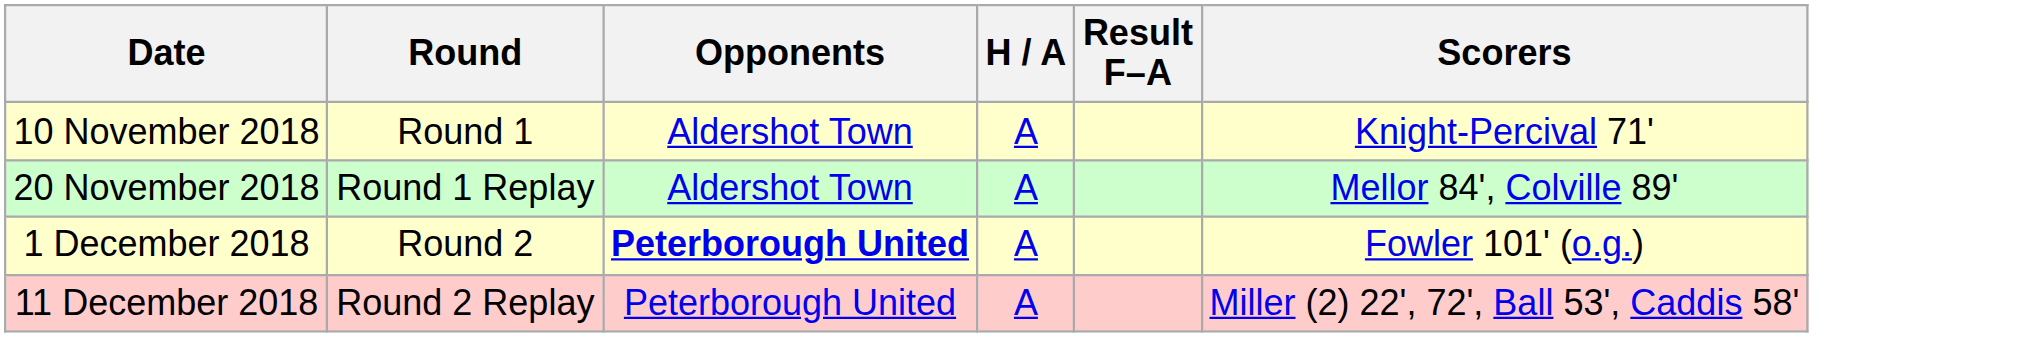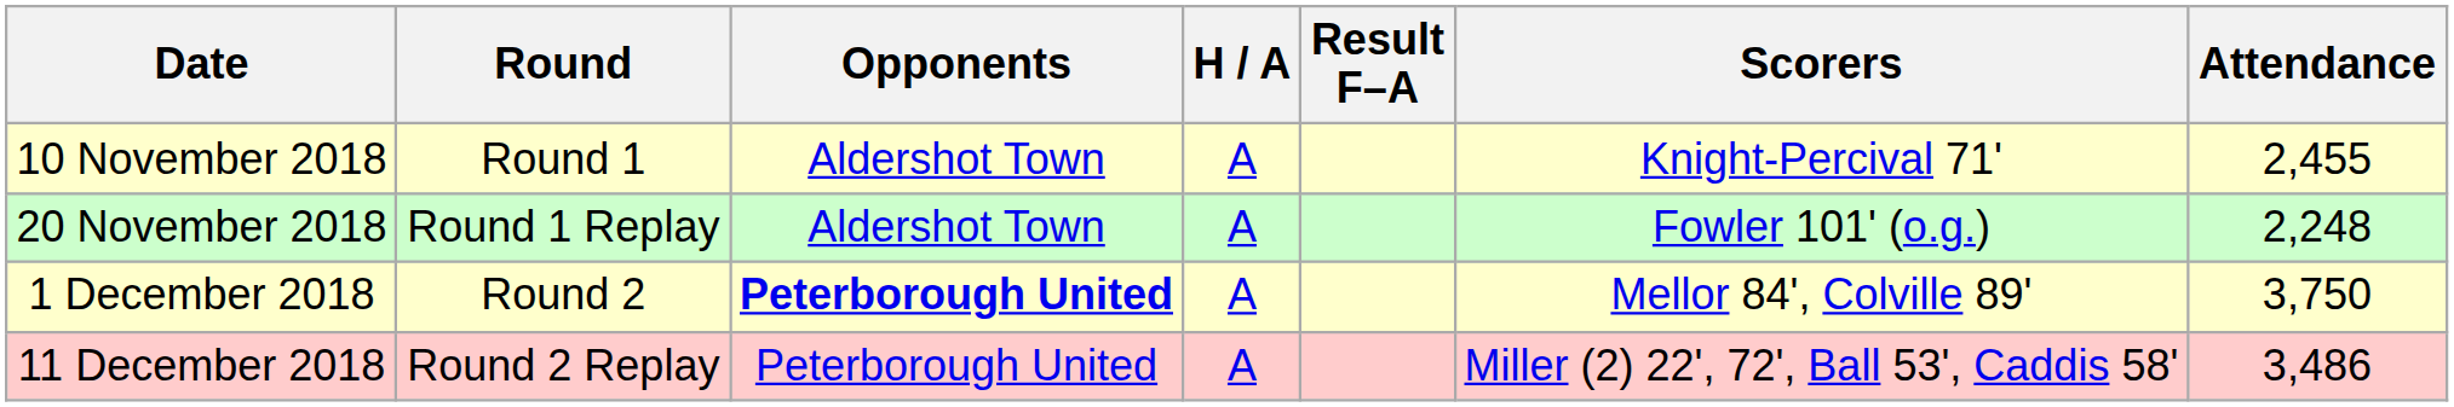+ column: Attendance | 2,455 | 2,248 | 3,750 | 3,486
20 November 2018 | Scorers: Mellor 84', Colville 89' -> Fowler 101' (o.g.)
1 December 2018 | Scorers: Fowler 101' (o.g.) -> Mellor 84', Colville 89'
